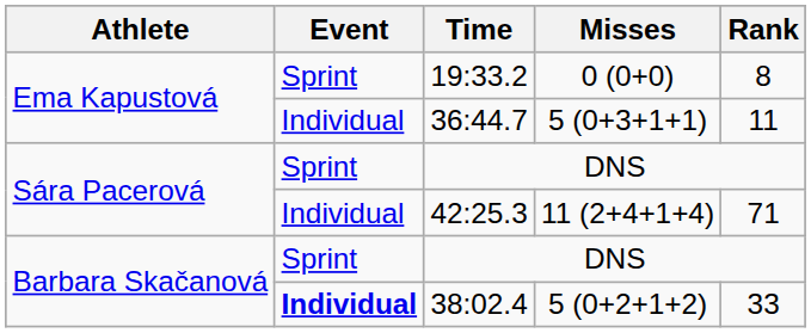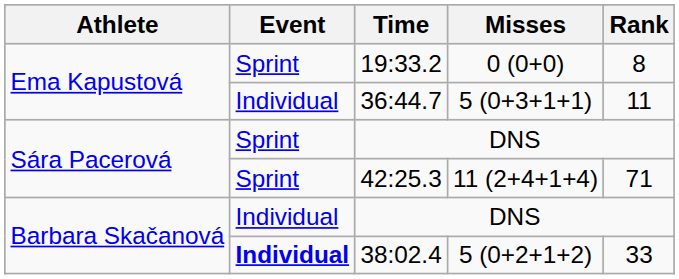42:25.3 | Event: Individual -> Sprint
Barbara Skačanová / DNS | Event: Sprint -> Individual
